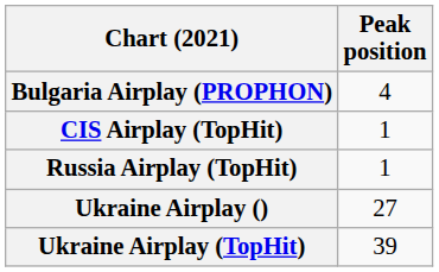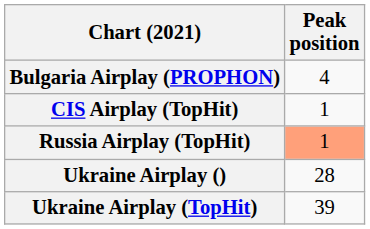Russia Airplay (TopHit) | Peak position: no background -> lightsalmon background
Ukraine Airplay () | Peak position: 27 -> 28
